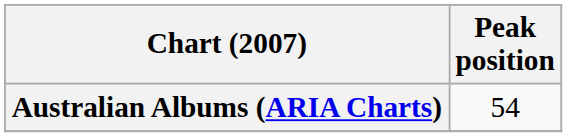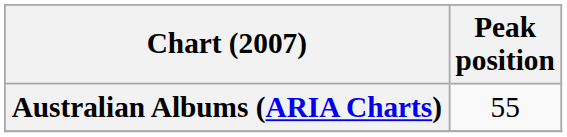Australian Albums (ARIA Charts) | Peak position: 54 -> 55
